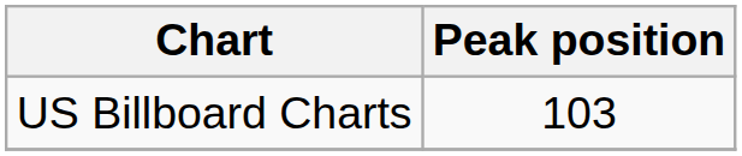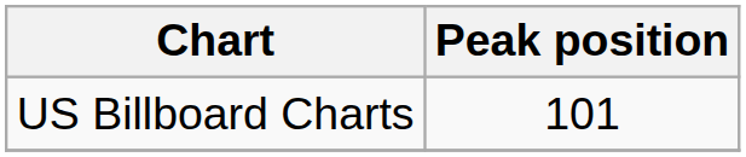US Billboard Charts | Peak position: 103 -> 101
